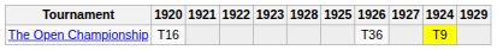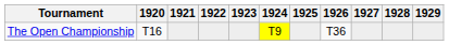columns swapped: 1924 <-> 1928
